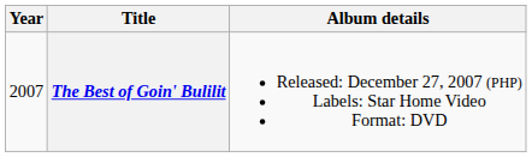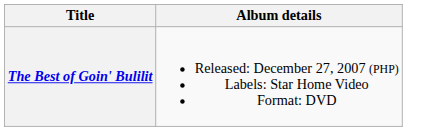- column: Year | 2007
